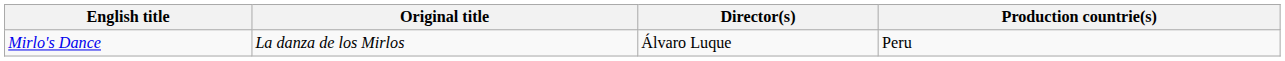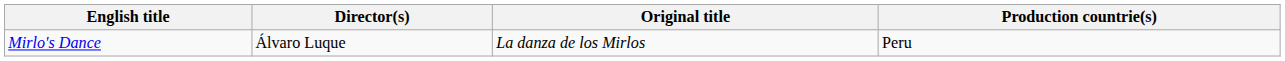columns swapped: Original title <-> Director(s)
